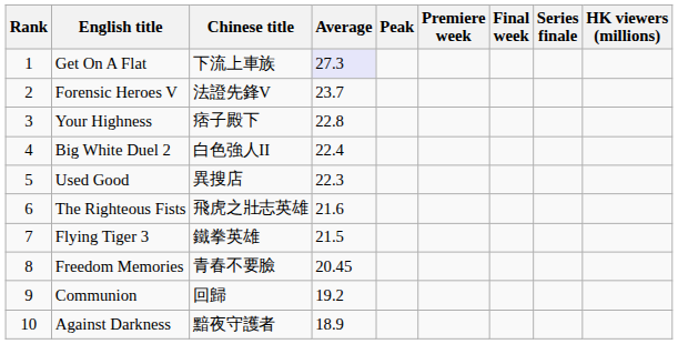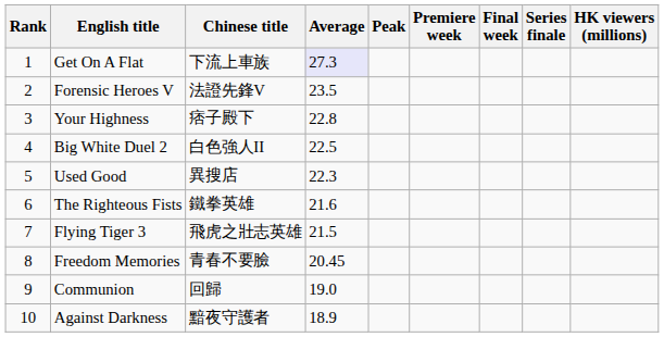Forensic Heroes V | Average: 23.7 -> 23.5
Big White Duel 2 | Average: 22.4 -> 22.5
The Righteous Fists | Chinese title: 飛虎之壯志英雄 -> 鐵拳英雄
Flying Tiger 3 | Chinese title: 鐵拳英雄 -> 飛虎之壯志英雄
Communion | Average: 19.2 -> 19.0
